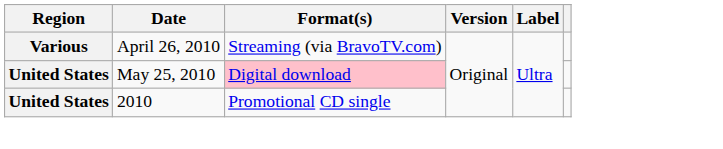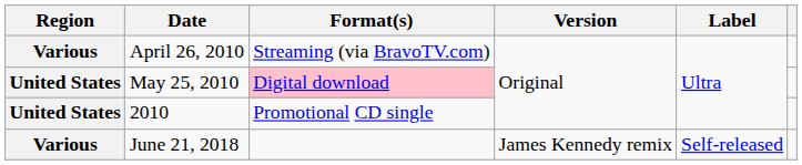+ row: Various | June 21, 2018 | James Kennedy remix | Self-released
